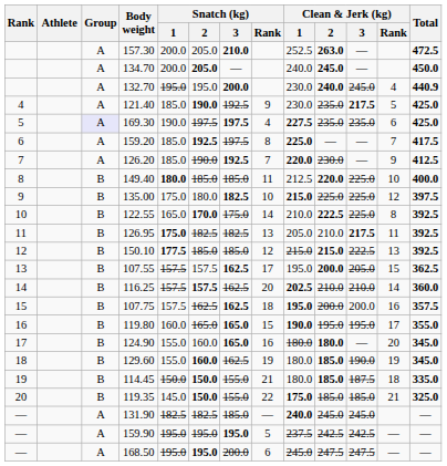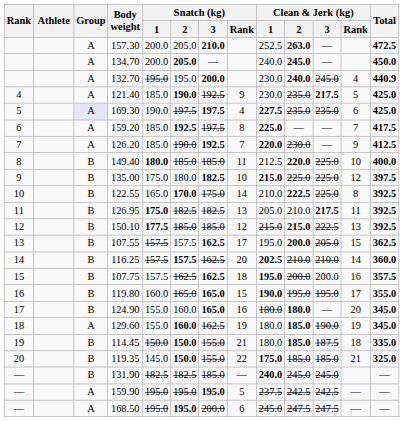129.60 | Group: B -> A
131.90 | Group: A -> B
